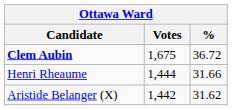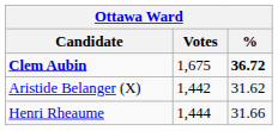Clem Aubin | %: normal -> bold
rows swapped: Henri Rheaume <-> Aristide Belanger (X)
